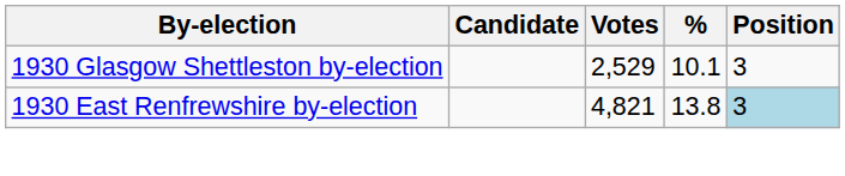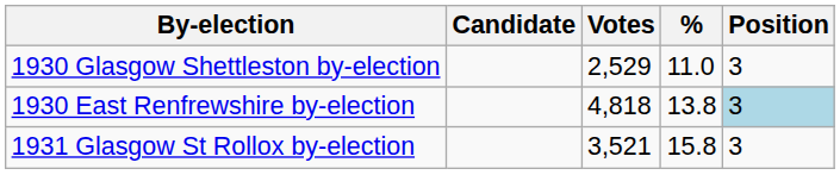1930 Glasgow Shettleston by-election | %: 10.1 -> 11.0
1930 East Renfrewshire by-election | Votes: 4,821 -> 4,818
+ row: 1931 Glasgow St Rollox by-election | 3,521 | 15.8 | 3
